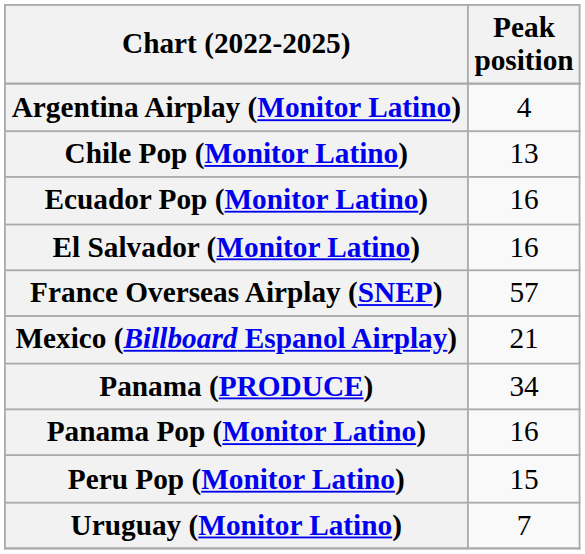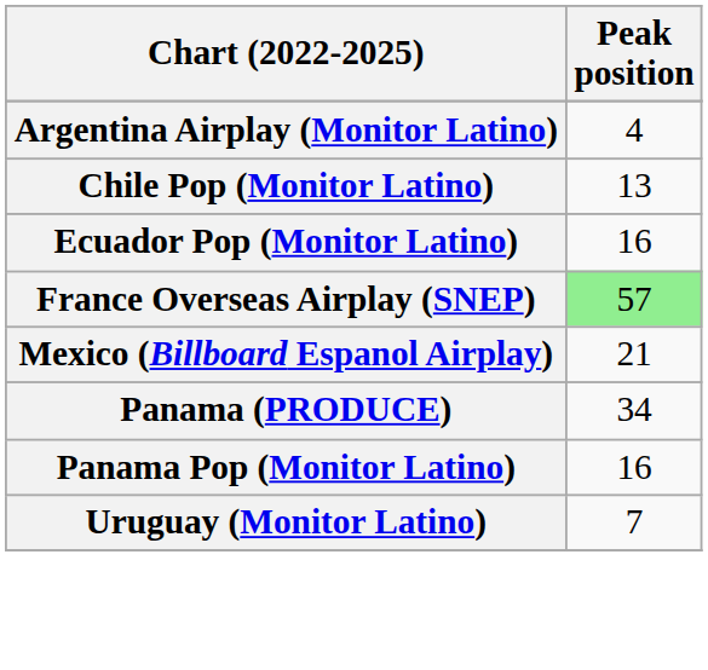- row: El Salvador (Monitor Latino) | 16
France Overseas Airplay (SNEP) | Peak position: no background -> lightgreen background
- row: Peru Pop (Monitor Latino) | 15
